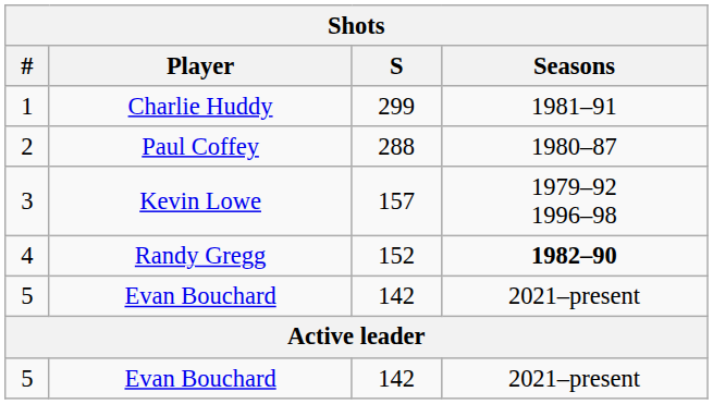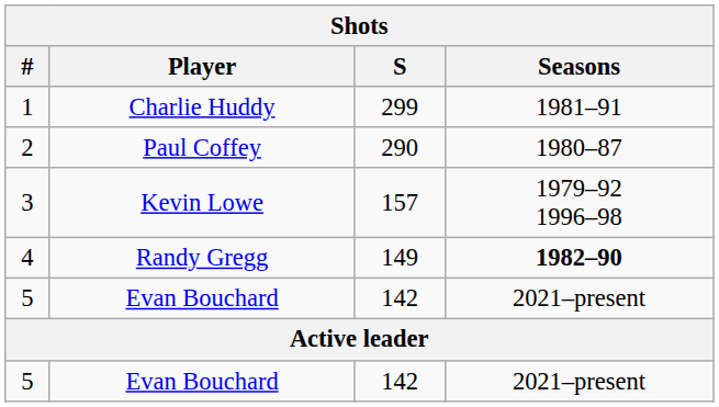2 | S: 288 -> 290
4 | S: 152 -> 149
